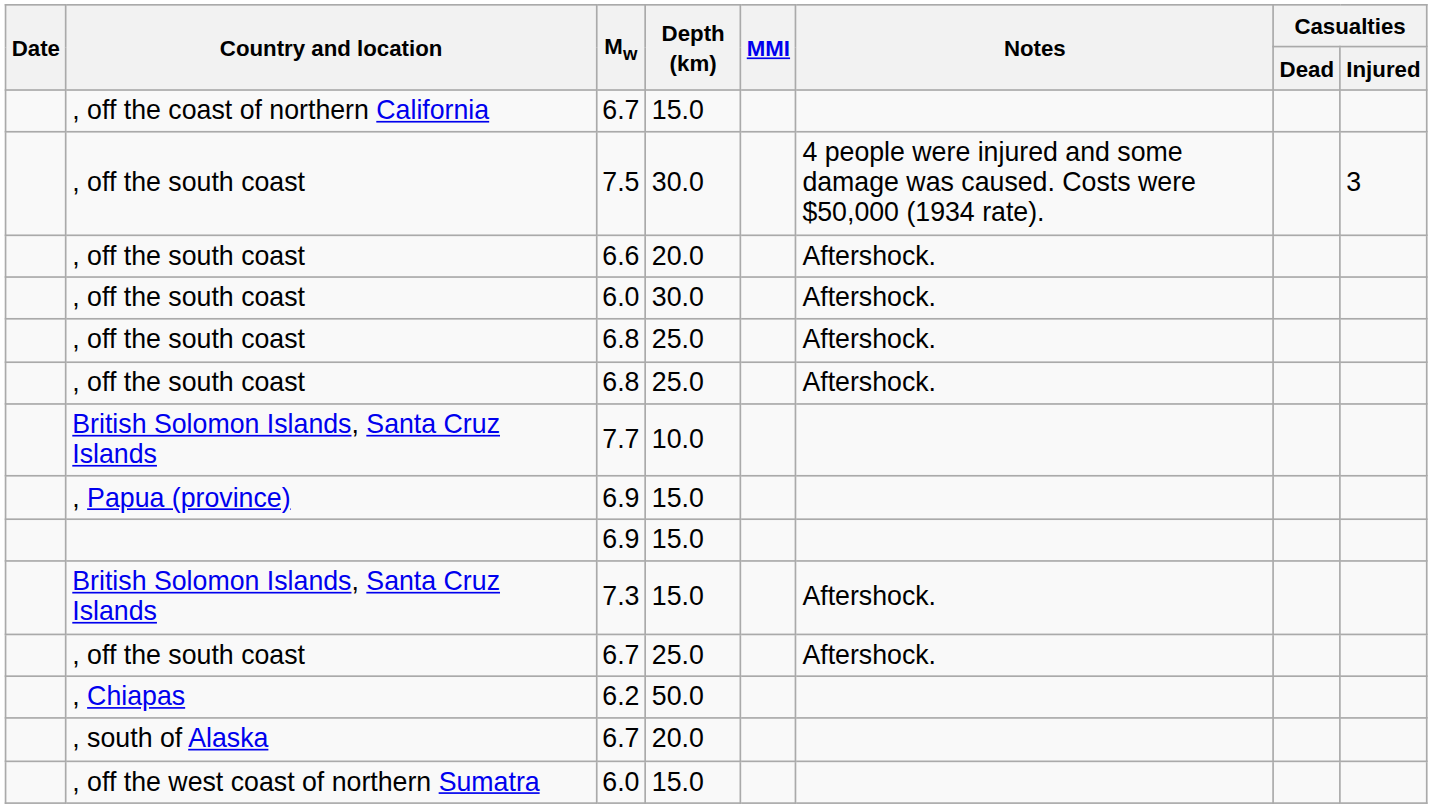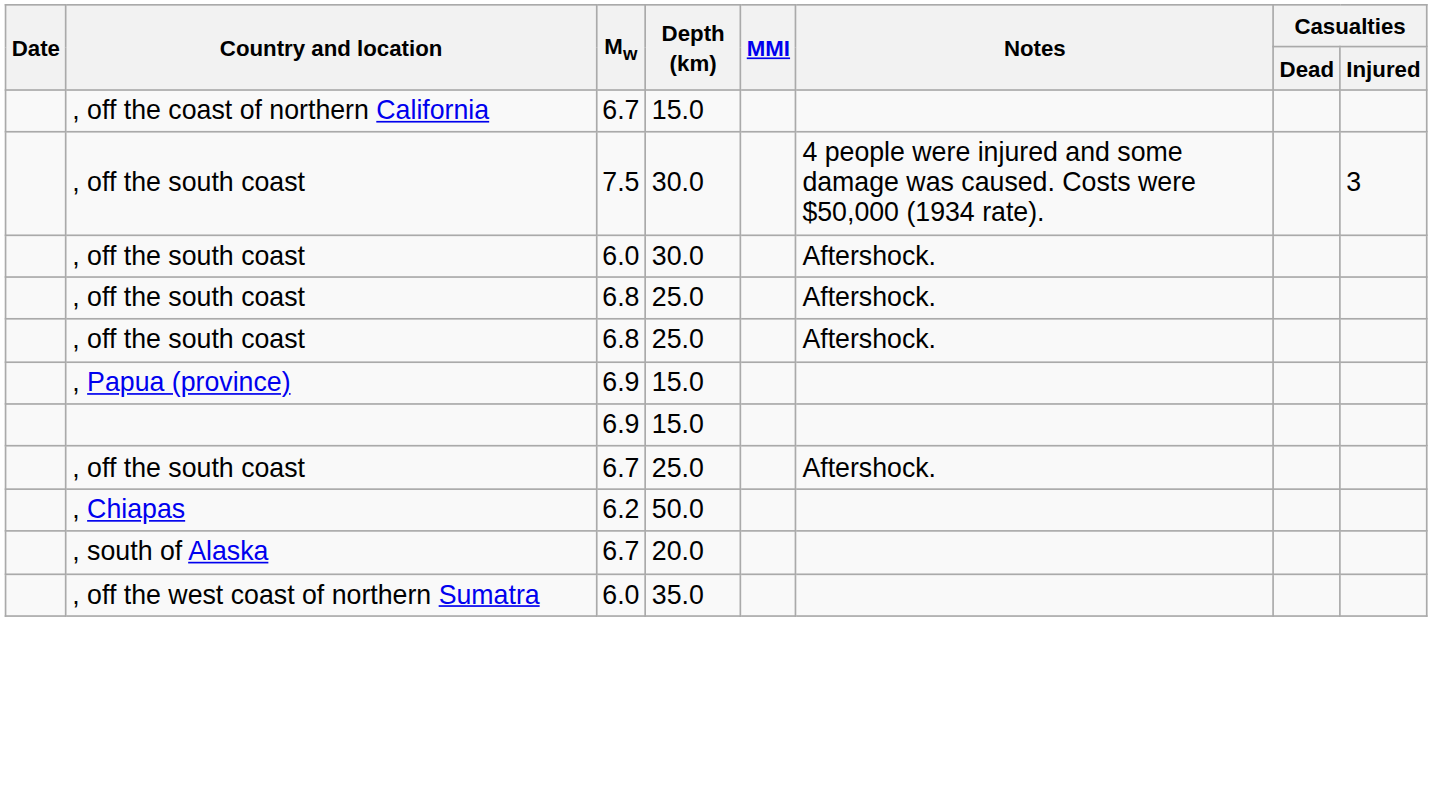- row: , off the south coast | 6.6 | 20.0 | Aftershock.
- row: British Solomon Islands, Santa Cruz Islands | 7.7 | 10.0
- row: British Solomon Islands, Santa Cruz Islands | 7.3 | 15.0 | Aftershock.
, off the west coast of northern Sumatra / 6.0 | Depth (km): 15.0 -> 35.0
